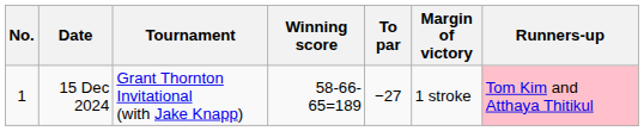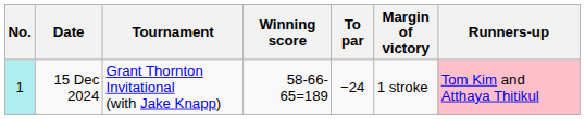15 Dec 2024 | No.: no background -> paleturquoise background
15 Dec 2024 | To par: −27 -> −24
